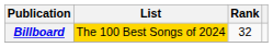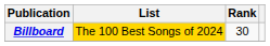Billboard | Rank: 32 -> 30
